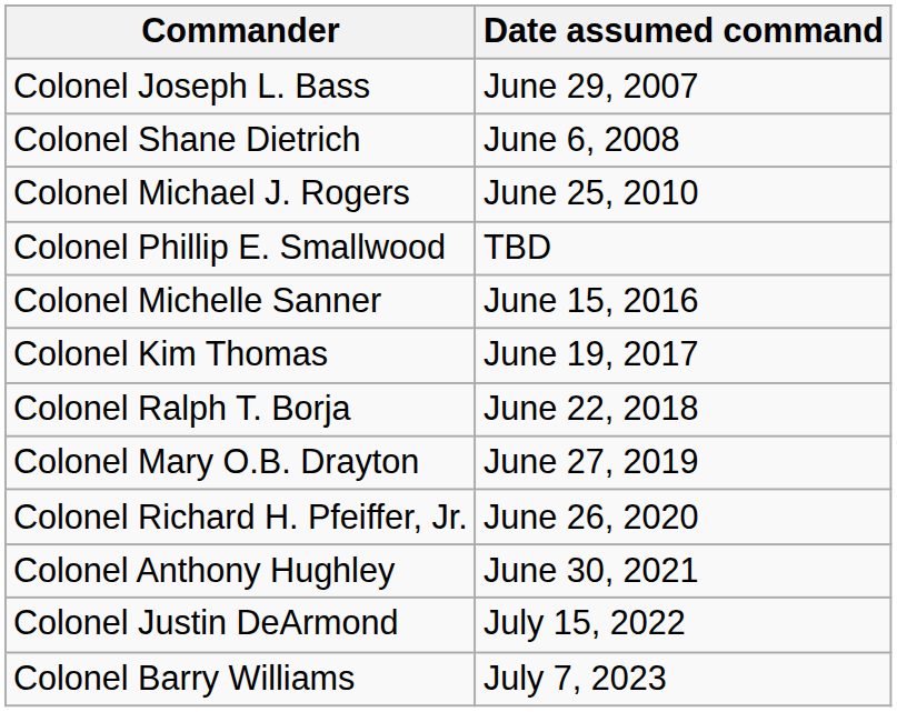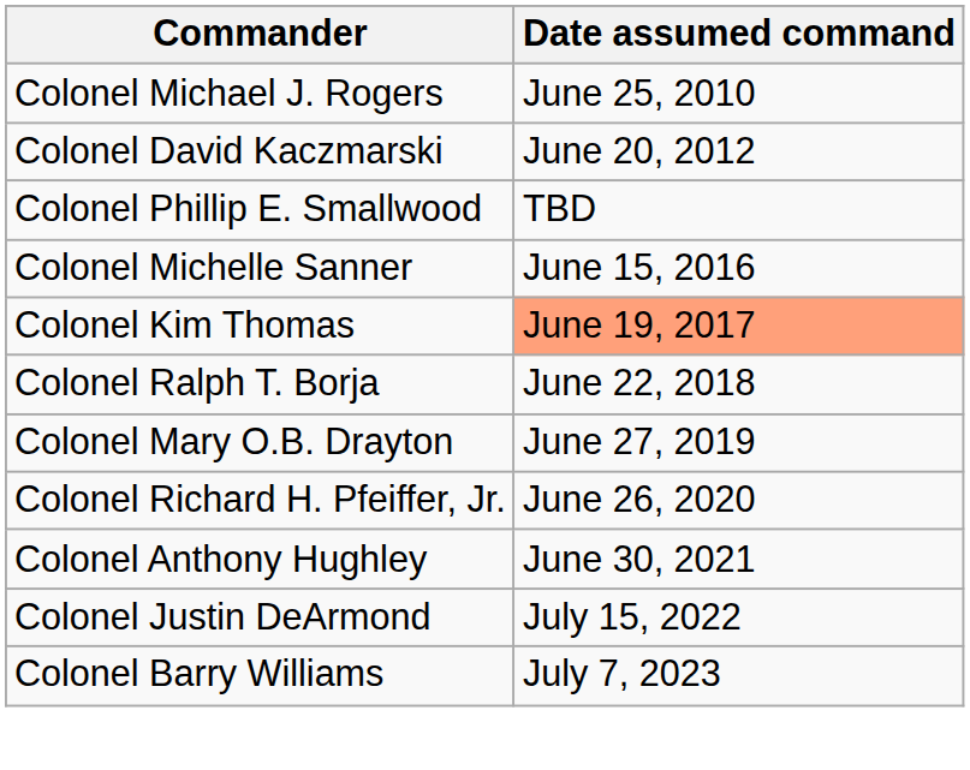- row: Colonel Joseph L. Bass | June 29, 2007
- row: Colonel Shane Dietrich | June 6, 2008
+ row: Colonel David Kaczmarski | June 20, 2012
Colonel Kim Thomas | Date assumed command: no background -> lightsalmon background
